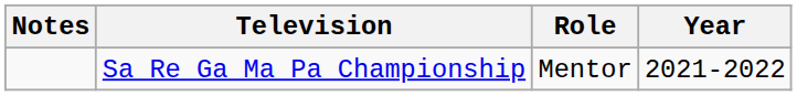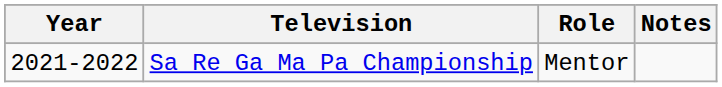columns swapped: Year <-> Notes
